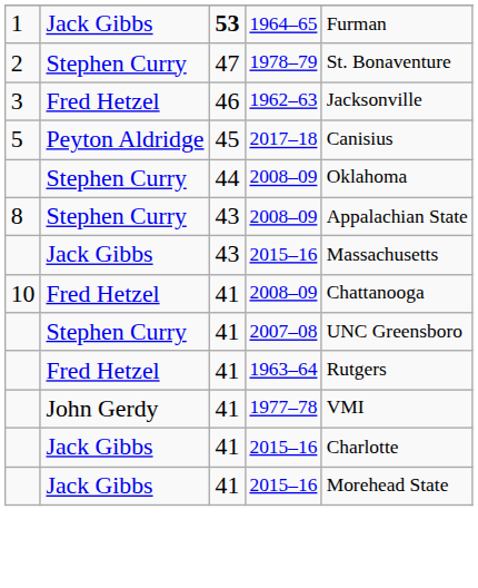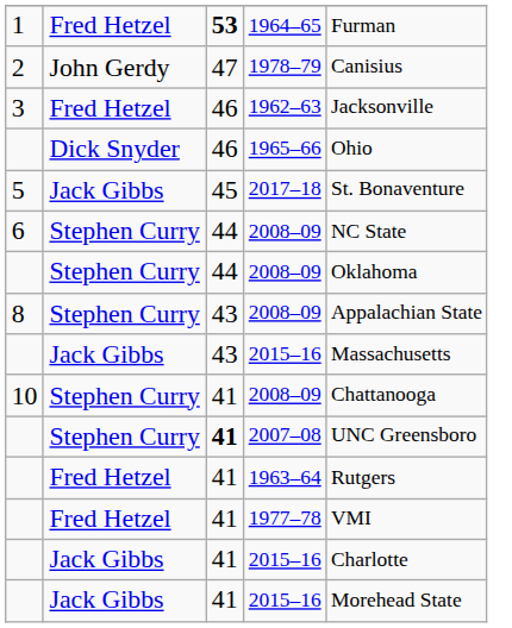1964–65 | column 2: Jack Gibbs -> Fred Hetzel
1978–79 | column 2: Stephen Curry -> John Gerdy
1978–79 | column 5: St. Bonaventure -> Canisius
+ row: Dick Snyder | 46 | 1965–66 | Ohio
2017–18 | column 2: Peyton Aldridge -> Jack Gibbs
2017–18 | column 5: Canisius -> St. Bonaventure
+ row: 6 | Stephen Curry | 44 | 2008–09 | NC State
10 / 2008–09 | column 2: Fred Hetzel -> Stephen Curry
2007–08 | column 3: normal -> bold
1977–78 | column 2: John Gerdy -> Fred Hetzel
